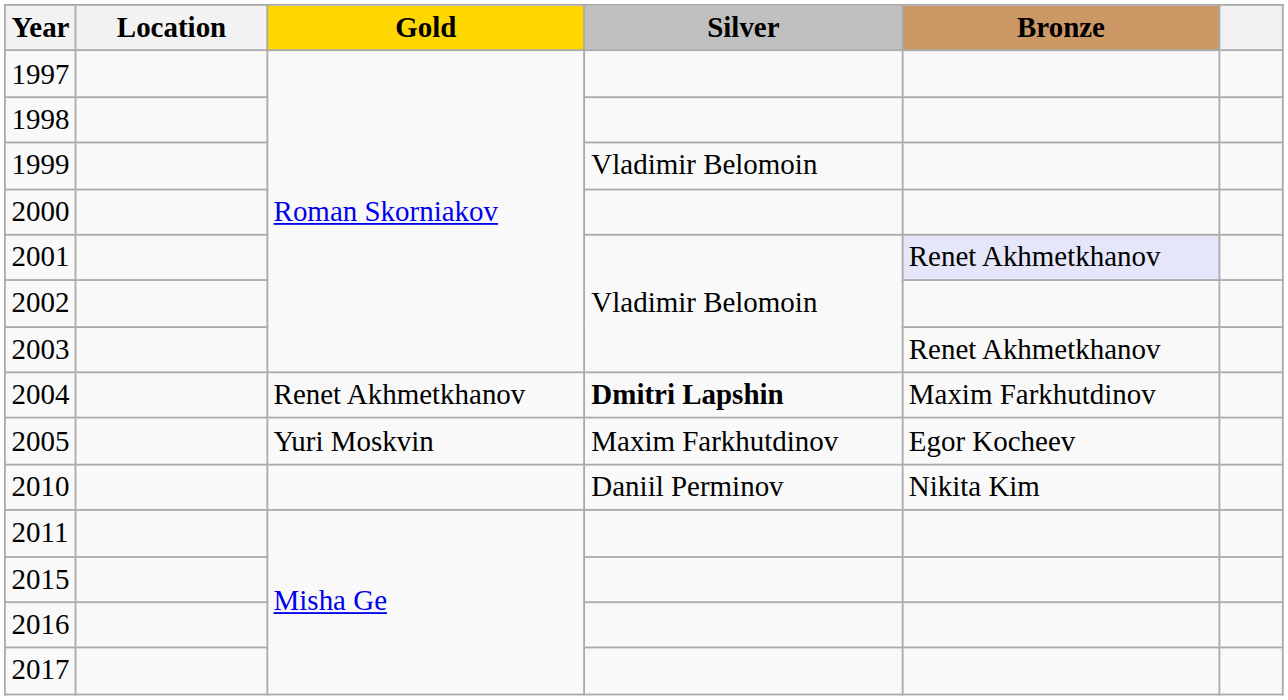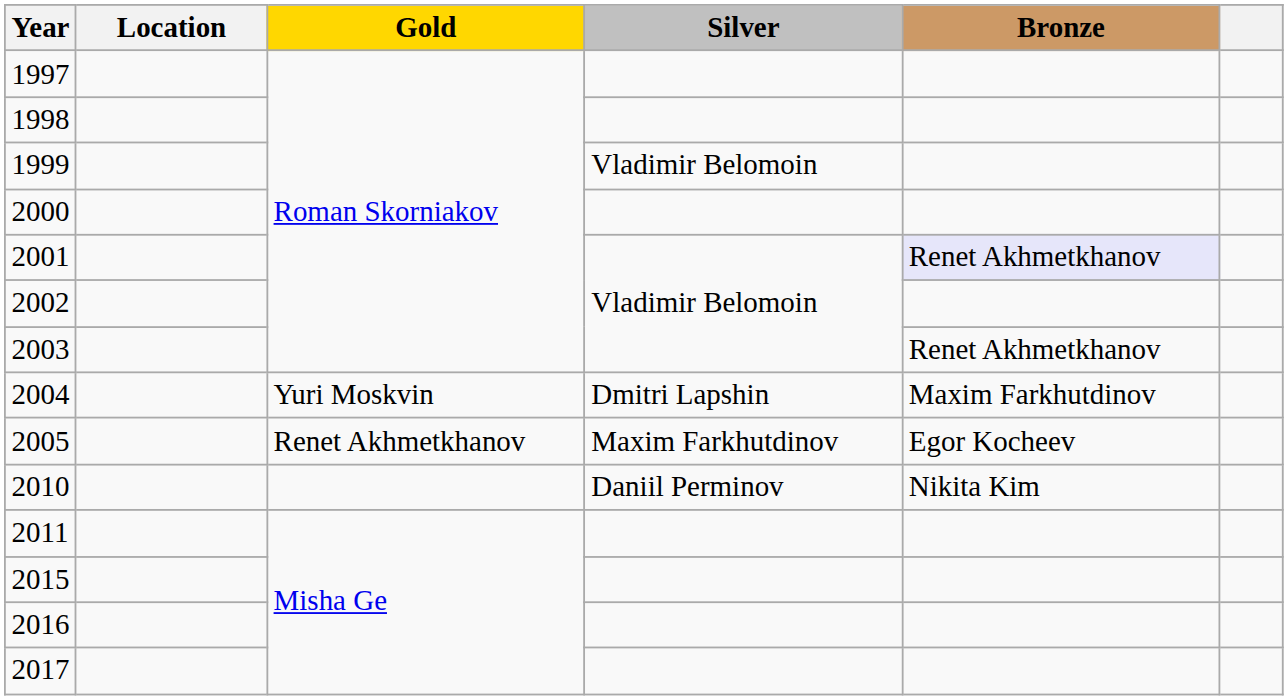2004 | Gold: Renet Akhmetkhanov -> Yuri Moskvin
2004 | Silver: bold -> normal
2005 | Gold: Yuri Moskvin -> Renet Akhmetkhanov
